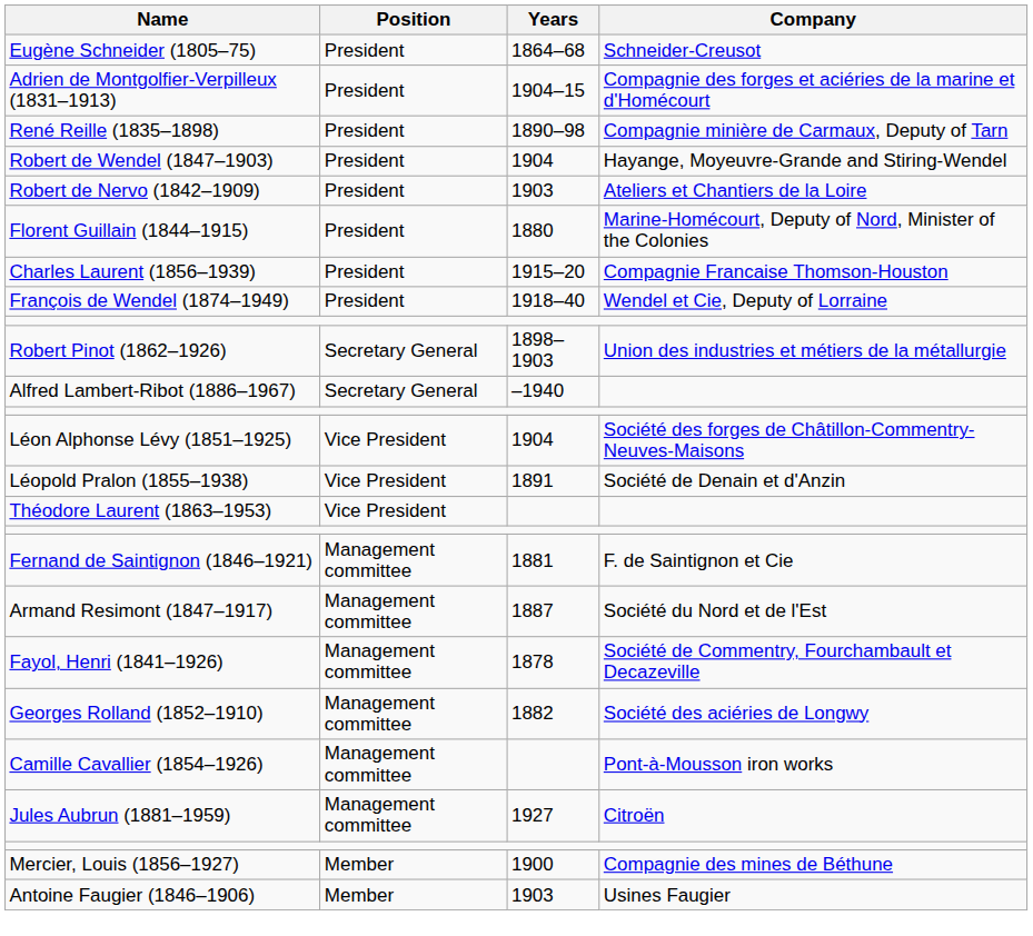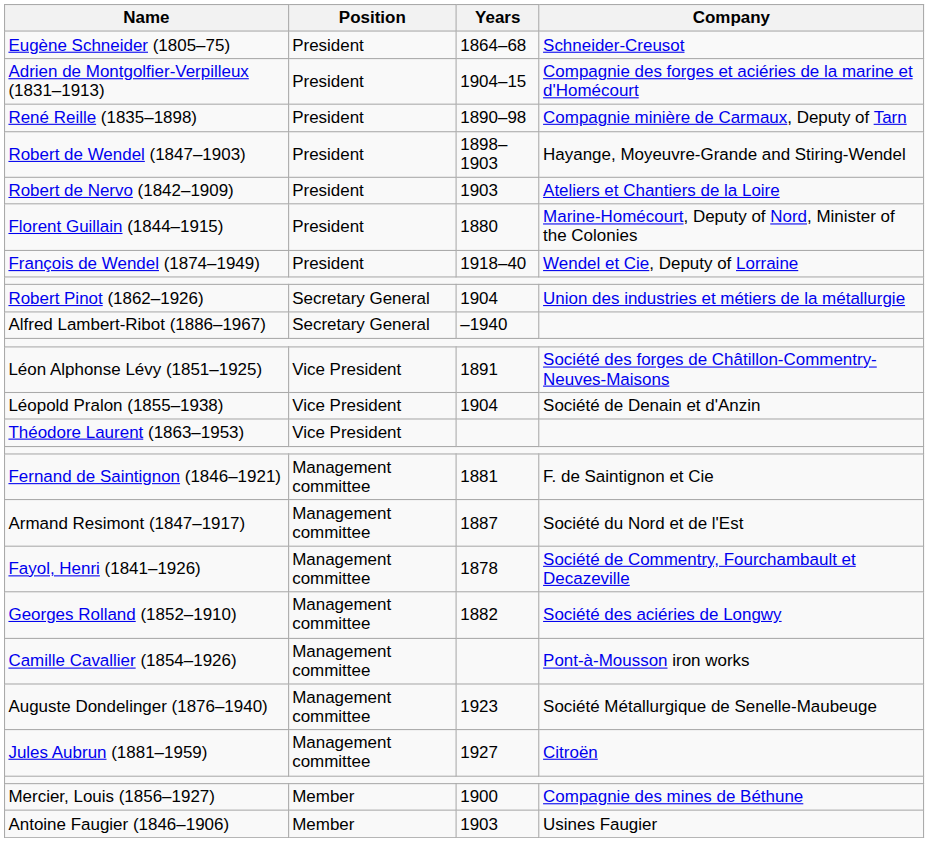Robert de Wendel (1847–1903) | Years: 1904 -> 1898–1903
- row: Charles Laurent (1856–1939) | President | 1915–20 | Compagnie Francaise Thomson-Houston
Robert Pinot (1862–1926) | Years: 1898–1903 -> 1904
Léon Alphonse Lévy (1851–1925) | Years: 1904 -> 1891
Léopold Pralon (1855–1938) | Years: 1891 -> 1904
+ row: Auguste Dondelinger (1876–1940) | Management committee | 1923 | Société Métallurgique de Senelle-Maubeuge
